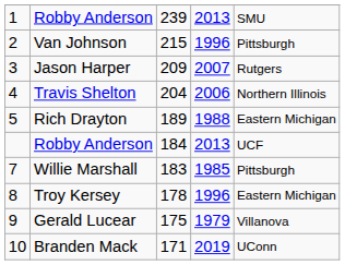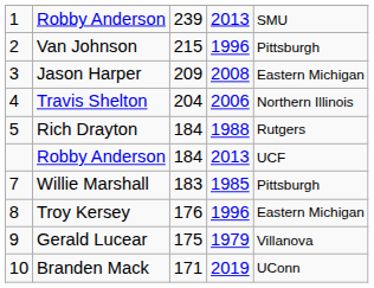Jason Harper | column 4: 2007 -> 2008
Jason Harper | column 5: Rutgers -> Eastern Michigan
Rich Drayton | column 3: 189 -> 184
Rich Drayton | column 5: Eastern Michigan -> Rutgers
Troy Kersey | column 3: 178 -> 176
